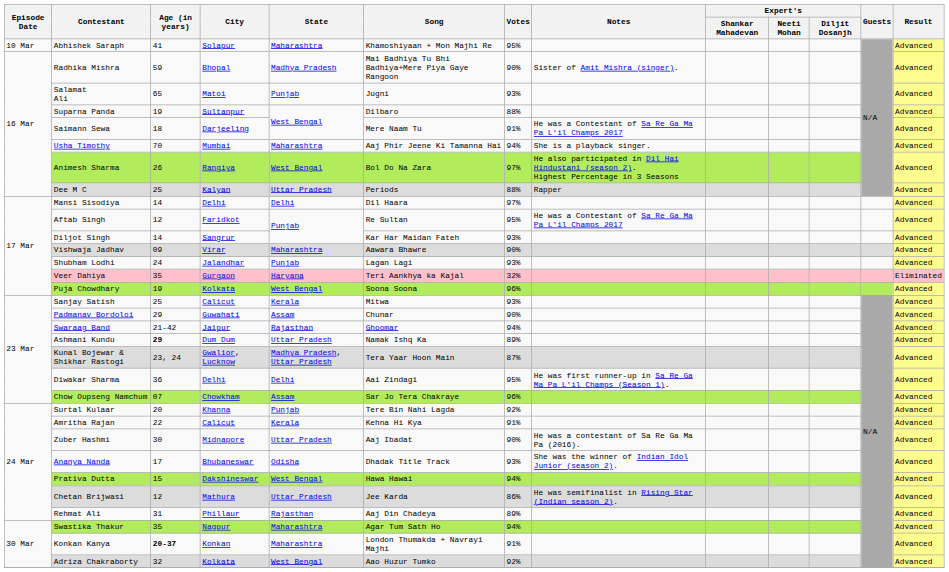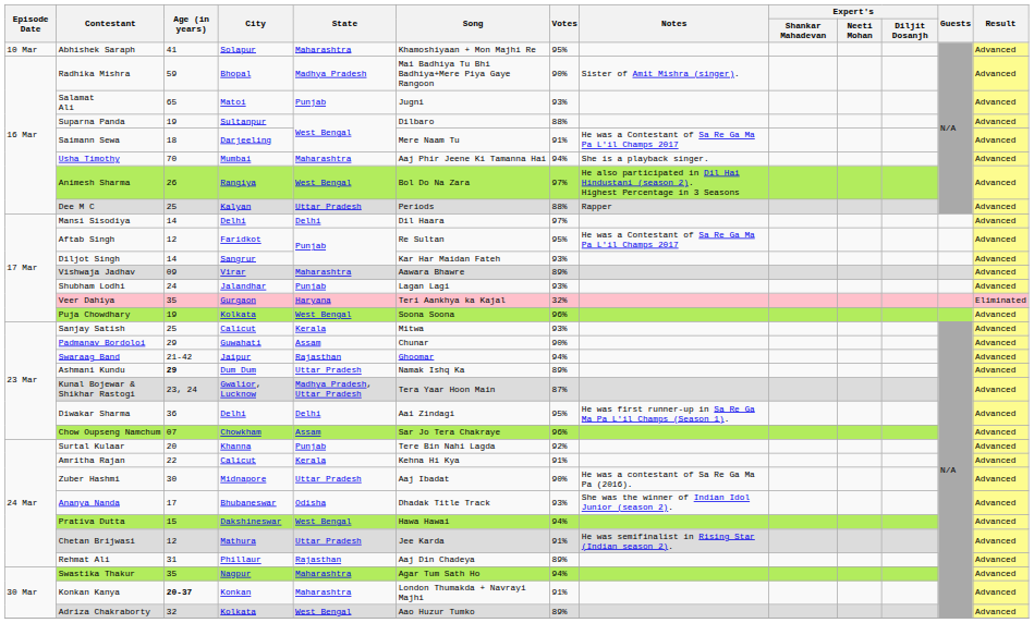Vishwaja Jadhav | Votes: 90% -> 89%
Chetan Brijwasi | Votes: 86% -> 91%
Adriza Chakraborty | Votes: 92% -> 89%
